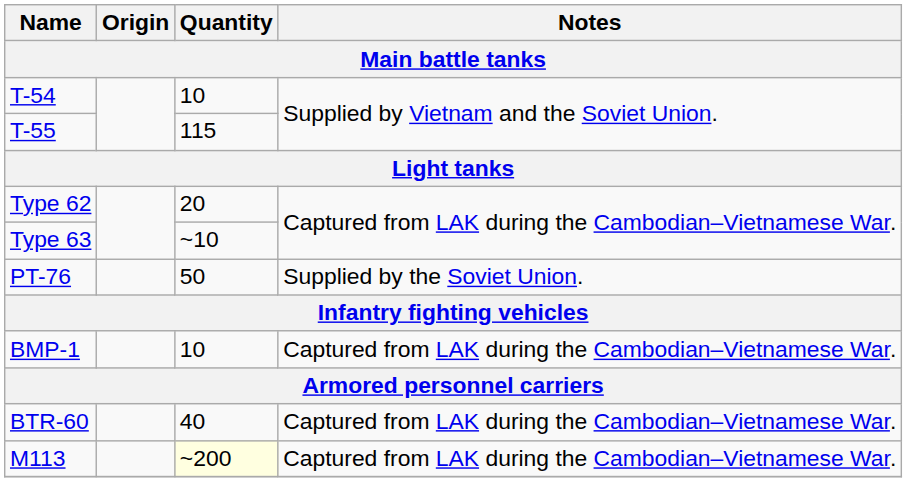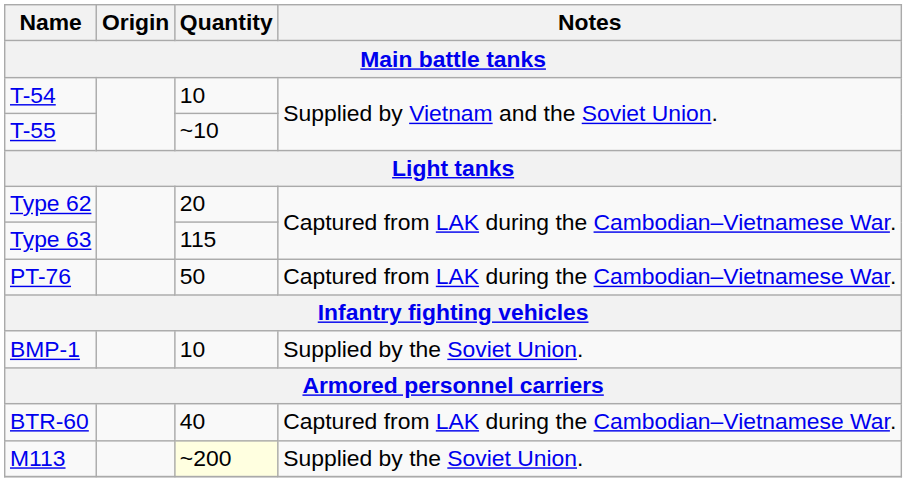T-55 | Quantity: 115 -> ~10
Type 63 | Quantity: ~10 -> 115
PT-76 | Notes: Supplied by the Soviet Union. -> Captured from LAK during the Cambodian–Vietnamese War.
BMP-1 | Notes: Captured from LAK during the Cambodian–Vietnamese War. -> Supplied by the Soviet Union.
M113 | Notes: Captured from LAK during the Cambodian–Vietnamese War. -> Supplied by the Soviet Union.
